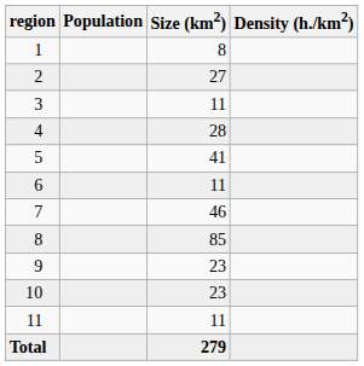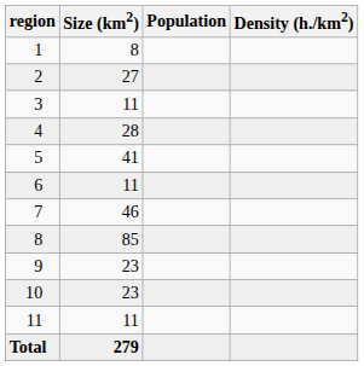columns swapped: Size (km2) <-> Population
